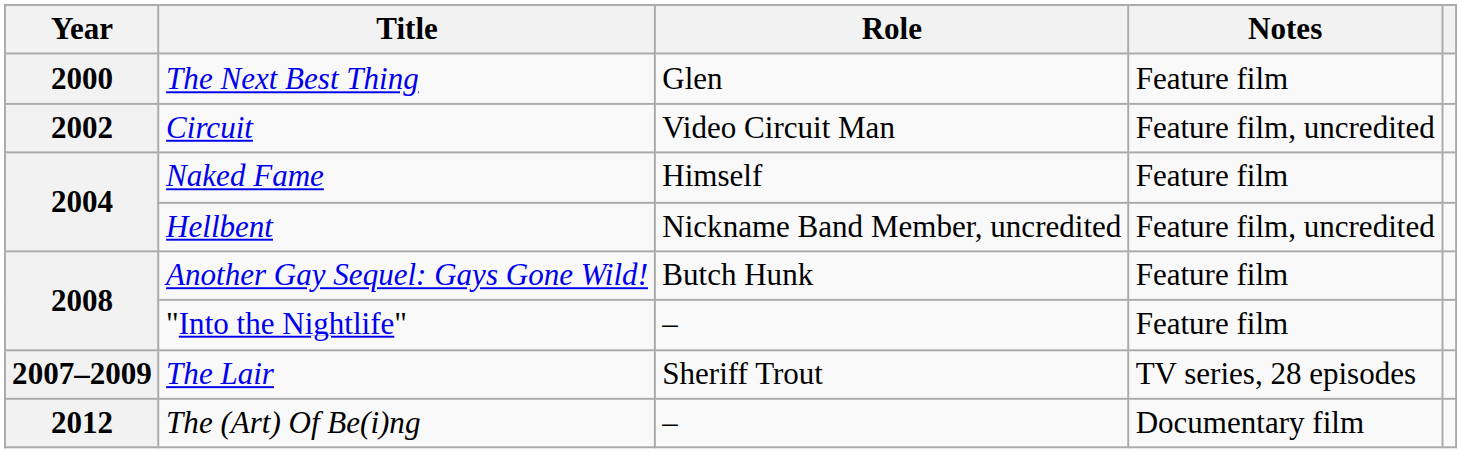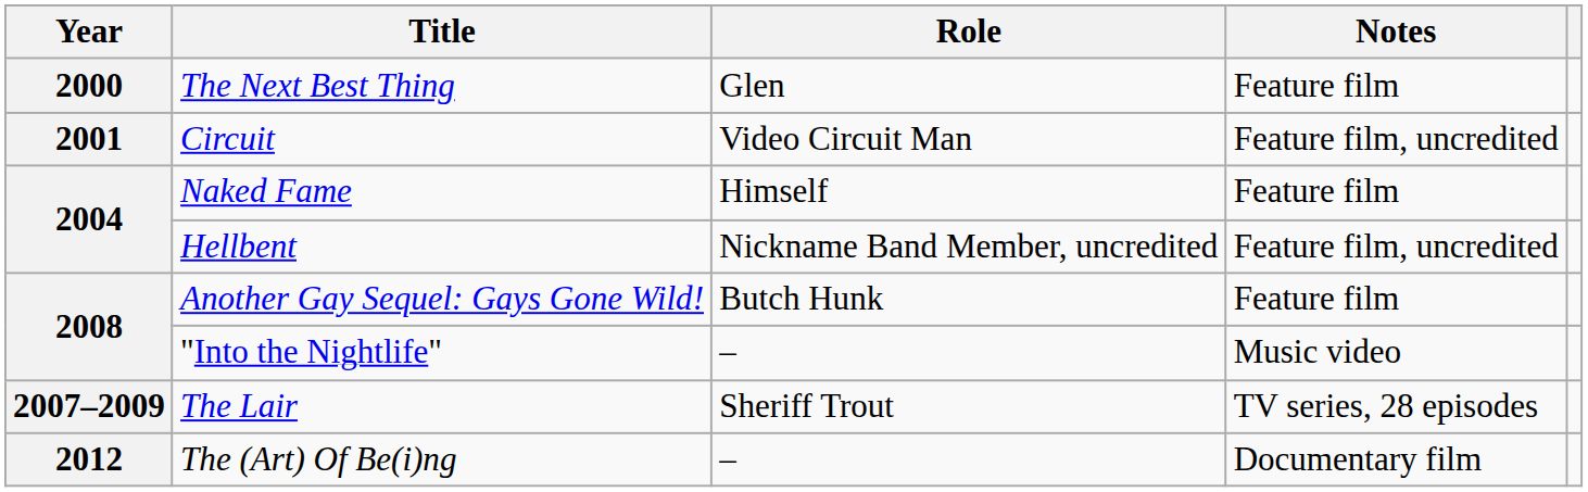Circuit | Year: 2002 -> 2001
"Into the Nightlife" | Notes: Feature film -> Music video
